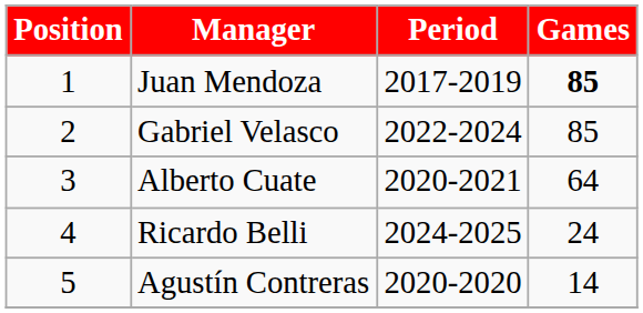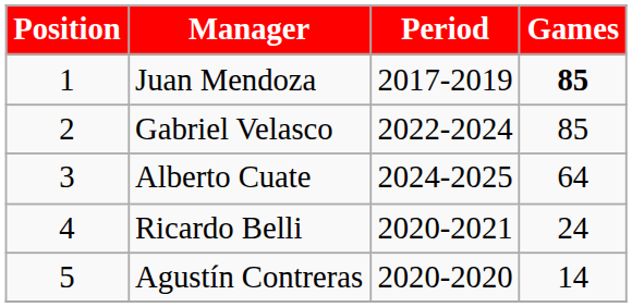Alberto Cuate | Period: 2020-2021 -> 2024-2025
Ricardo Belli | Period: 2024-2025 -> 2020-2021
